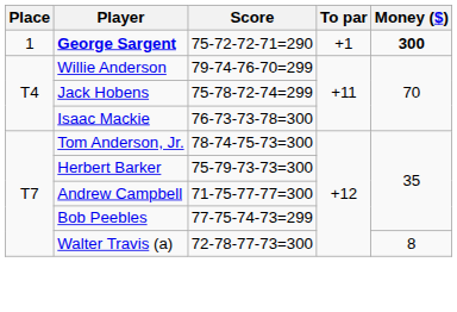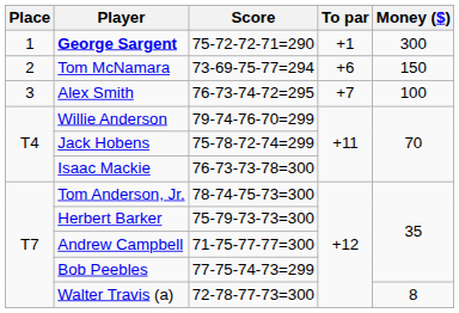George Sargent | Money ($): bold -> normal
+ row: 2 | Tom McNamara | 73-69-75-77=294 | +6 | 150
+ row: 3 | Alex Smith | 76-73-74-72=295 | +7 | 100
